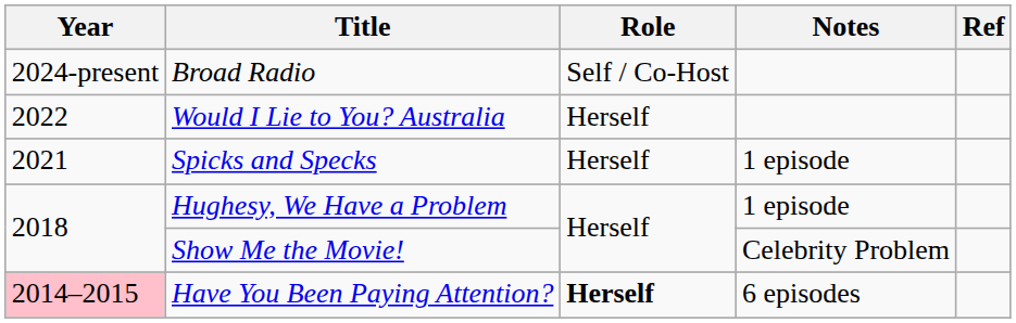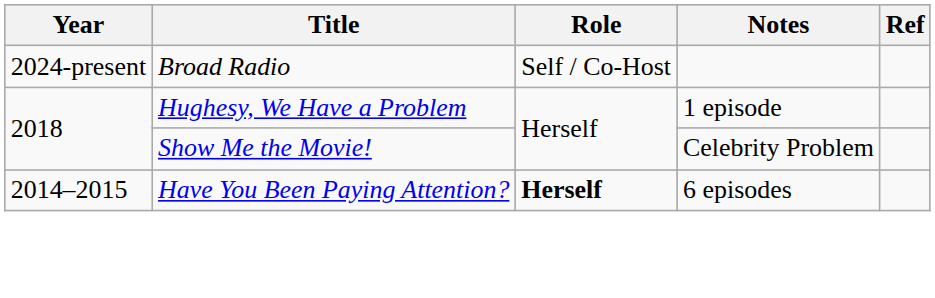- row: 2022 | Would I Lie to You? Australia | Herself
- row: 2021 | Spicks and Specks | Herself | 1 episode
Have You Been Paying Attention? | Year: pink background -> no background
